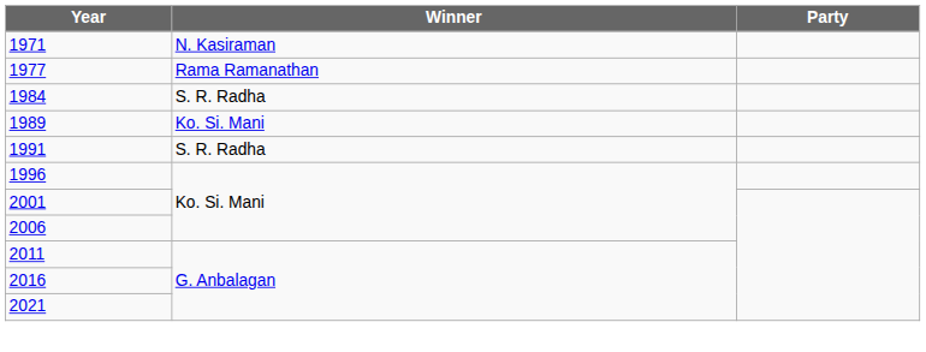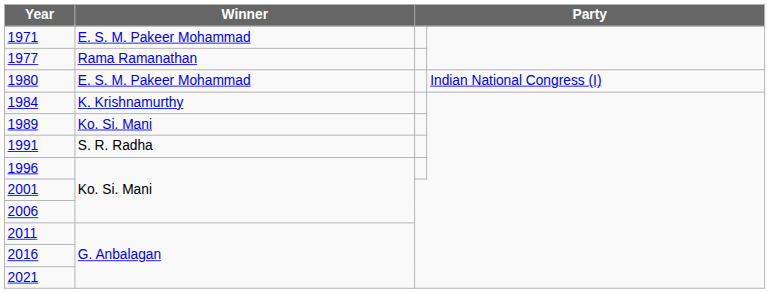1971 | Winner: N. Kasiraman -> E. S. M. Pakeer Mohammad
+ row: 1980 | E. S. M. Pakeer Mohammad | Indian National Congress (I)
1984 | Winner: S. R. Radha -> K. Krishnamurthy
